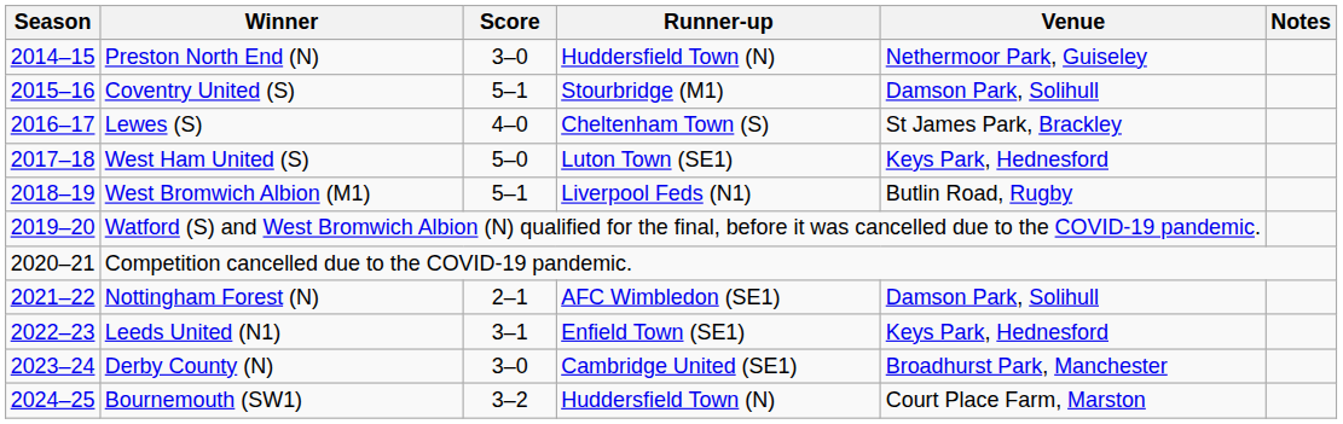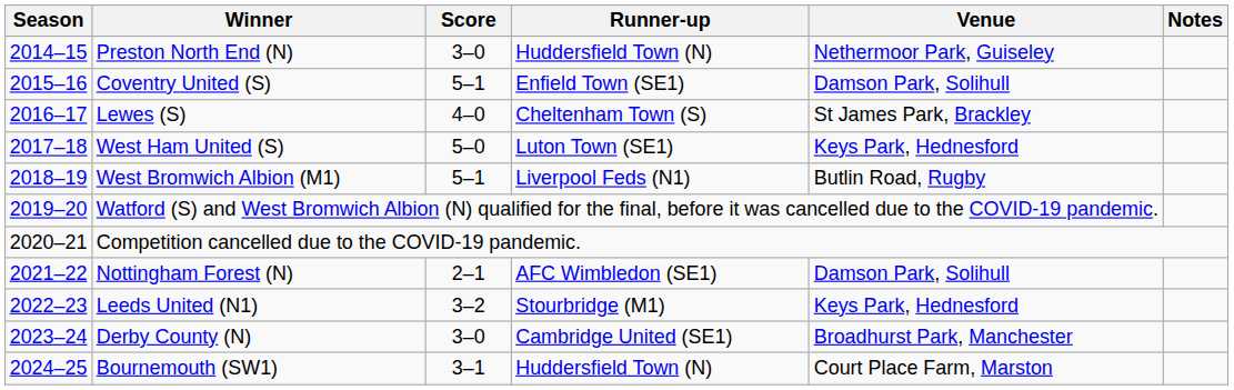Coventry United (S) | Runner-up: Stourbridge (M1) -> Enfield Town (SE1)
Leeds United (N1) | Score: 3–1 -> 3–2
Leeds United (N1) | Runner-up: Enfield Town (SE1) -> Stourbridge (M1)
Bournemouth (SW1) | Score: 3–2 -> 3–1
